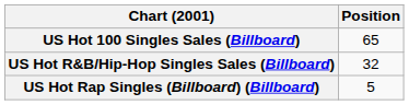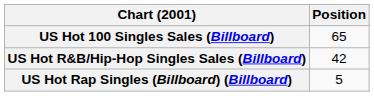US Hot R&B/Hip-Hop Singles Sales (Billboard) | Position: 32 -> 42
